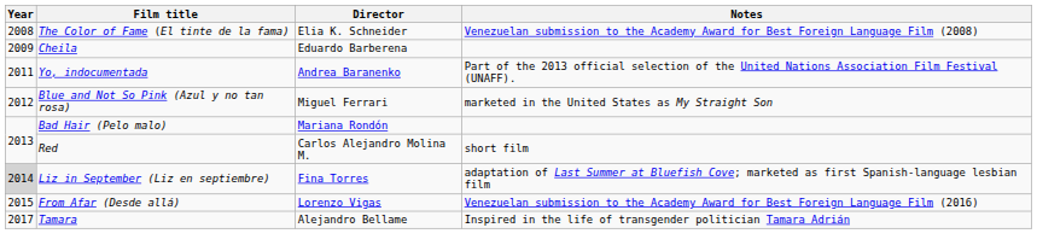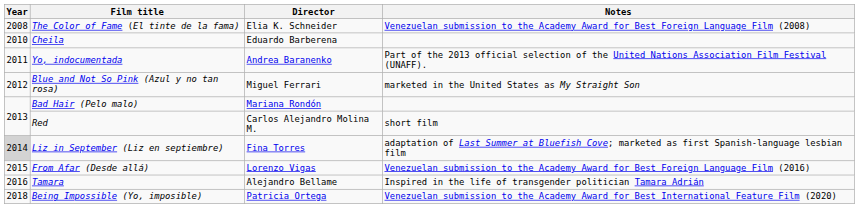Cheila | Year: 2009 -> 2010
Tamara | Year: 2017 -> 2016
+ row: 2018 | Being Impossible (Yo, imposible) | Patricia Ortega | Venezuelan submission to the Academy Award for Best International Feature Film (2020)
